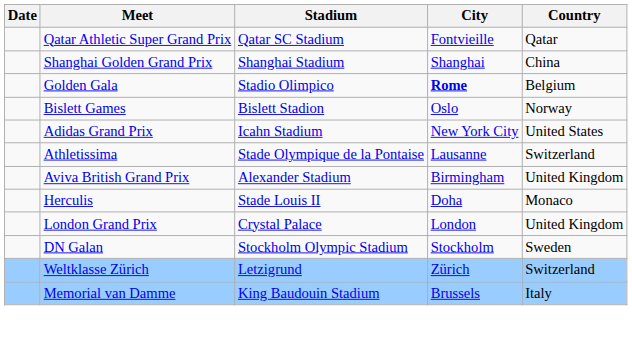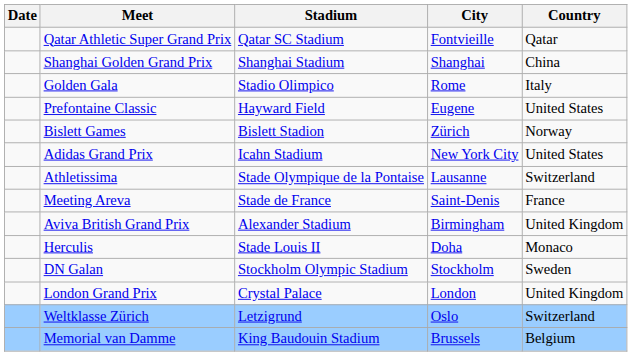Golden Gala | City: bold -> normal
Golden Gala | Country: Belgium -> Italy
+ row: Prefontaine Classic | Hayward Field | Eugene | United States
Bislett Games | City: Oslo -> Zürich
+ row: Meeting Areva | Stade de France | Saint-Denis | France
rows swapped: DN Galan <-> London Grand Prix
Weltklasse Zürich | City: Zürich -> Oslo
Memorial van Damme | Country: Italy -> Belgium
